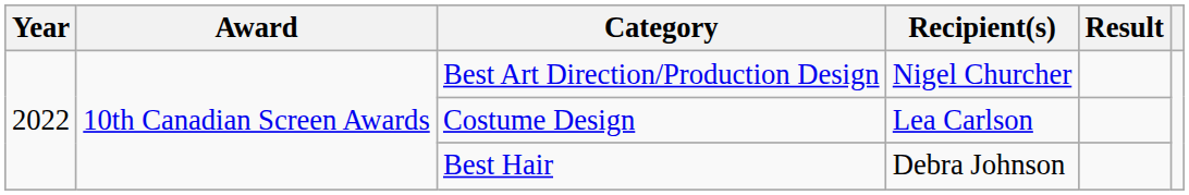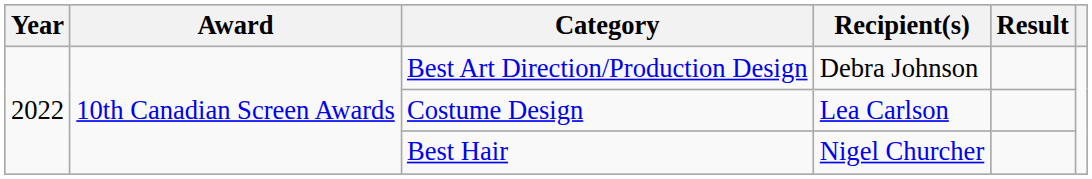Best Art Direction/Production Design | Recipient(s): Nigel Churcher -> Debra Johnson
Best Hair | Recipient(s): Debra Johnson -> Nigel Churcher
